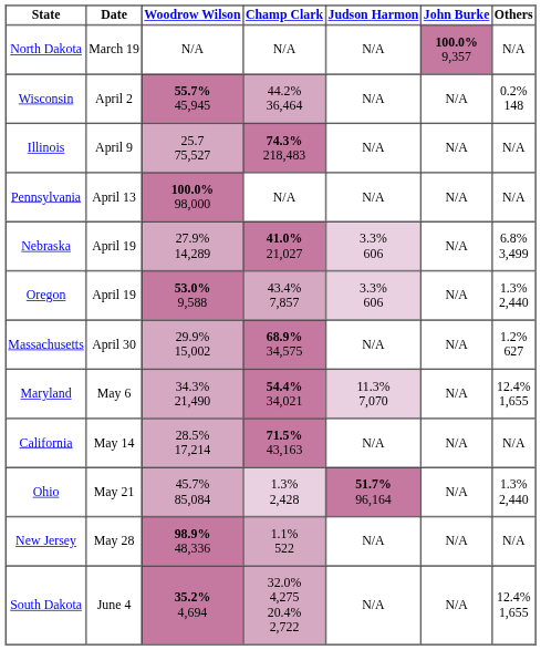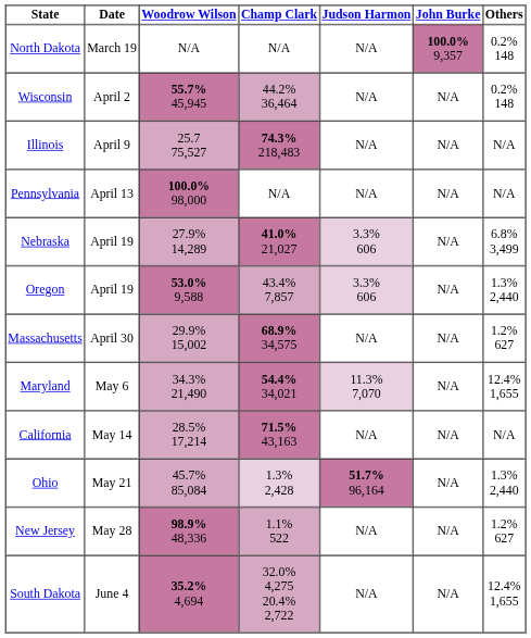North Dakota | Others: N/A -> 0.2% 148
New Jersey | Others: N/A -> 1.2% 627
